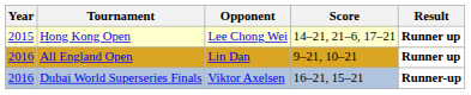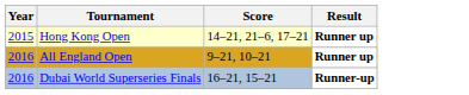- column: Opponent | Lee Chong Wei | Lin Dan | Viktor Axelsen
